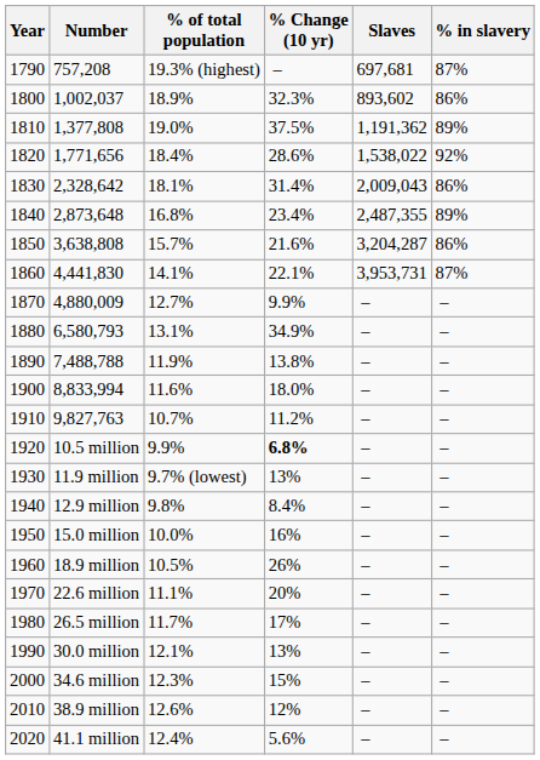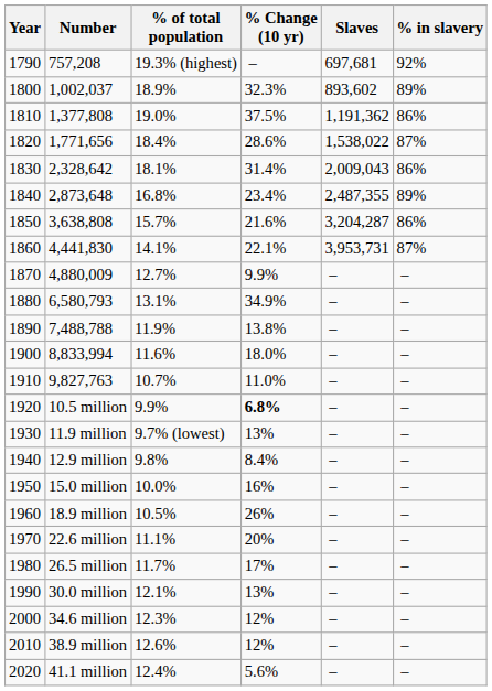1790 | % in slavery: 87% -> 92%
1800 | % in slavery: 86% -> 89%
1810 | % in slavery: 89% -> 86%
1820 | % in slavery: 92% -> 87%
1910 | % Change (10 yr): 11.2% -> 11.0%
2000 | % Change (10 yr): 15% -> 12%
